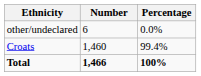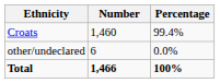rows swapped: Croats <-> other/undeclared
